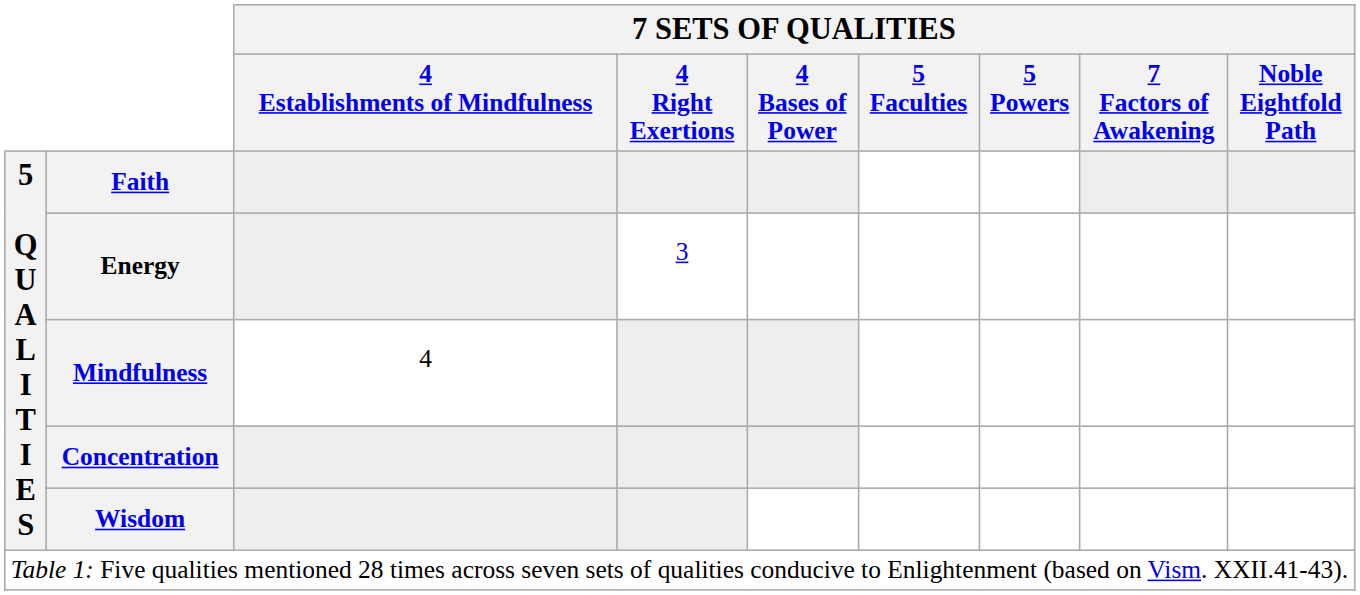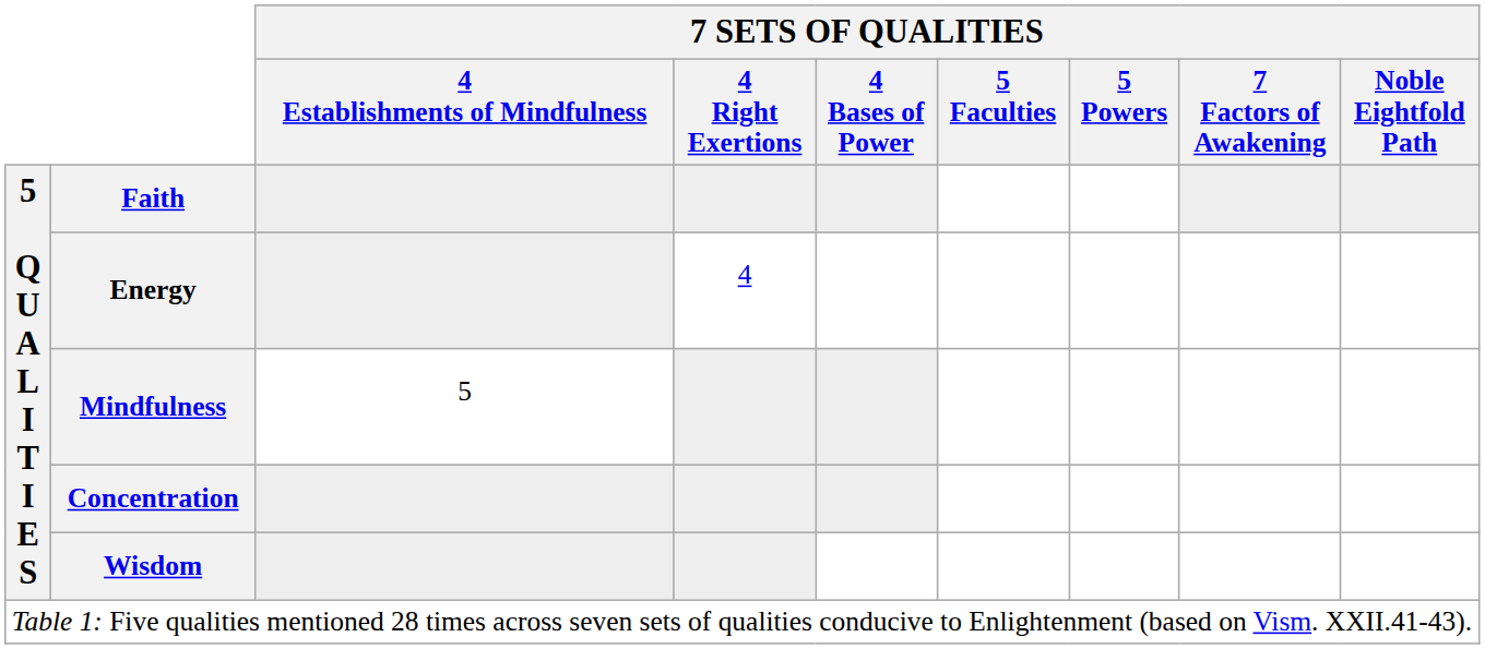Energy | 7 SETS OF QUALITIES / 4 Right Exertions: 3 -> 4
Mindfulness | 7 SETS OF QUALITIES / 4 Establishments of Mindfulness: 4 -> 5
